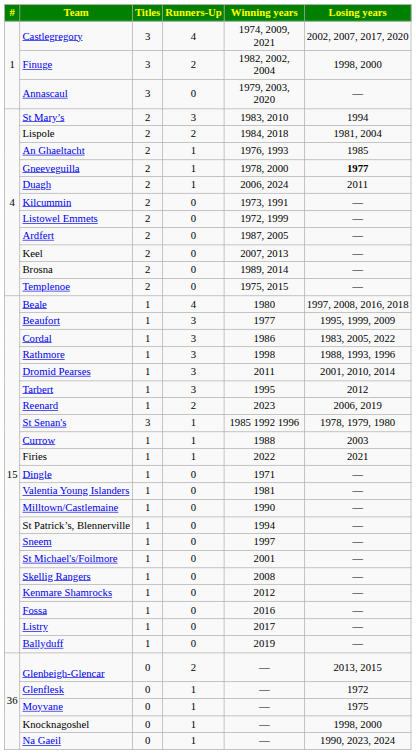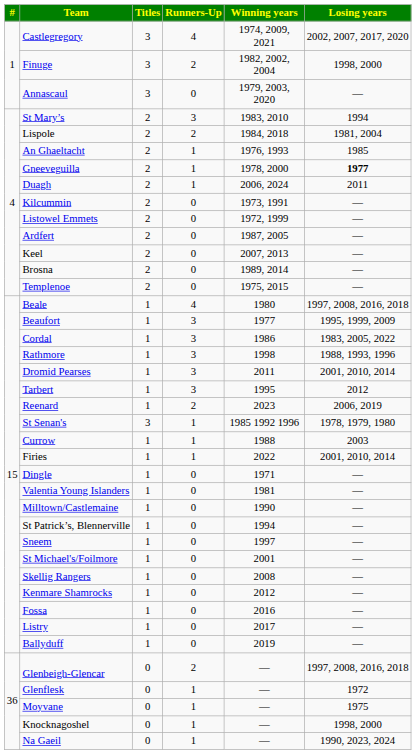Firies | Losing years: 2021 -> 2001, 2010, 2014
Glenbeigh-Glencar | Losing years: 2013, 2015 -> 1997, 2008, 2016, 2018
